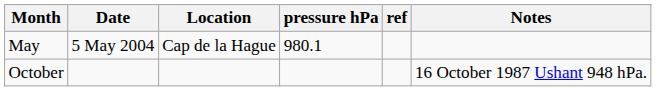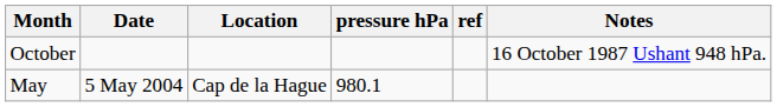rows swapped: May <-> October
